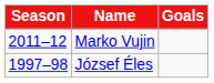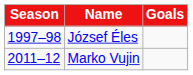rows swapped: József Éles <-> Marko Vujin
